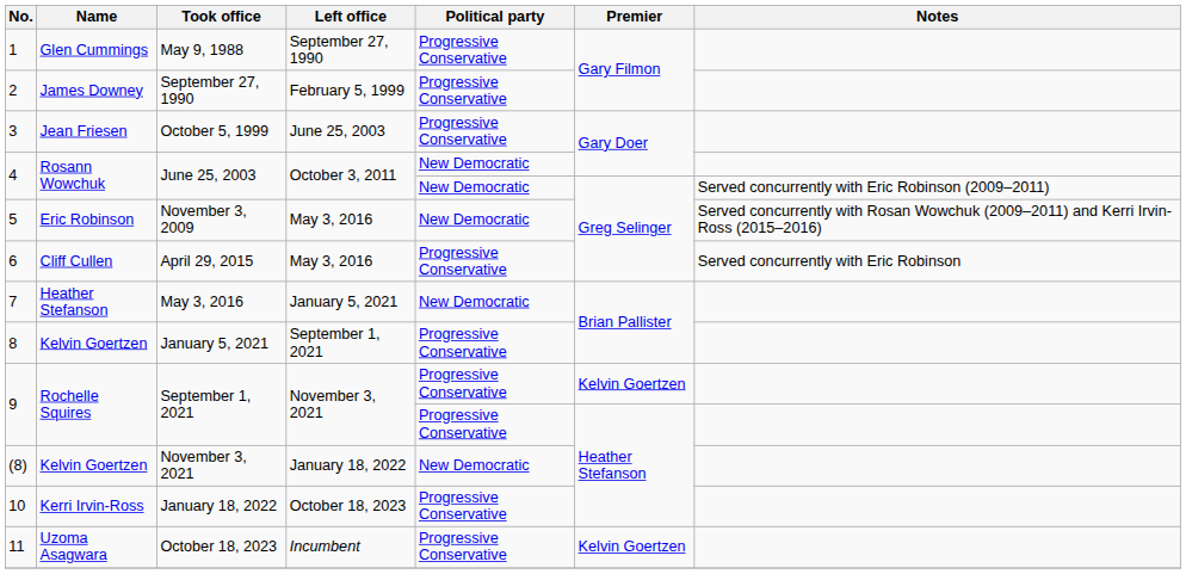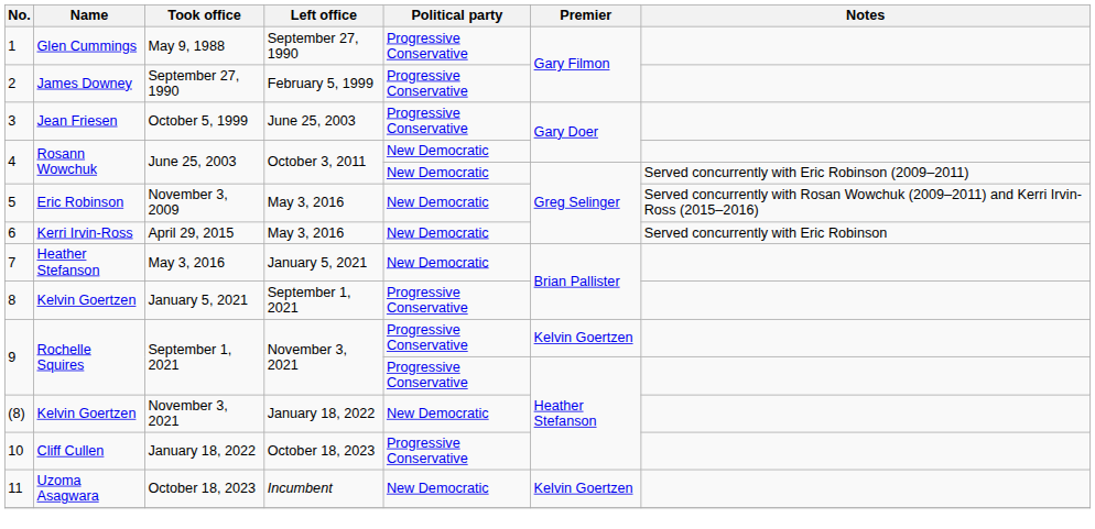6 | Name: Cliff Cullen -> Kerri Irvin-Ross
6 | Political party: Progressive Conservative -> New Democratic
10 | Name: Kerri Irvin-Ross -> Cliff Cullen
11 | Political party: Progressive Conservative -> New Democratic
